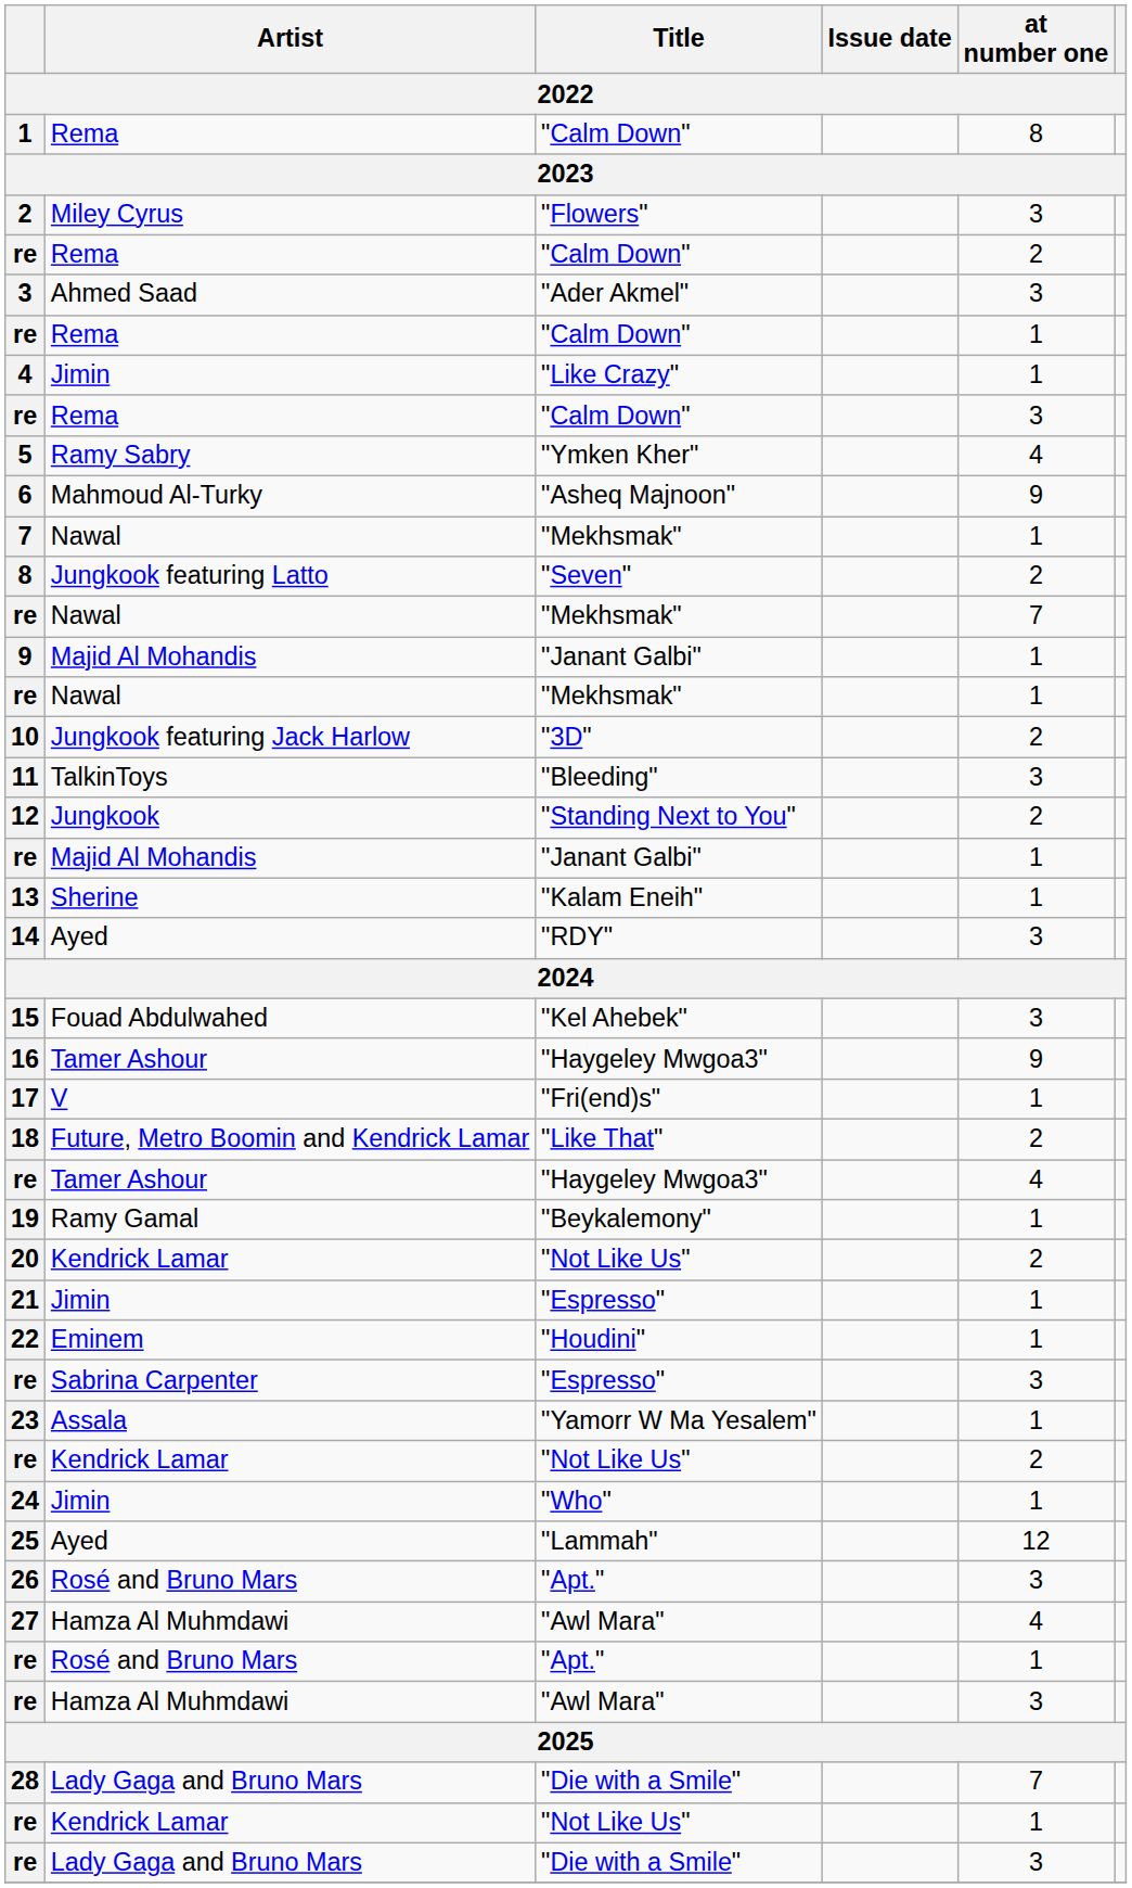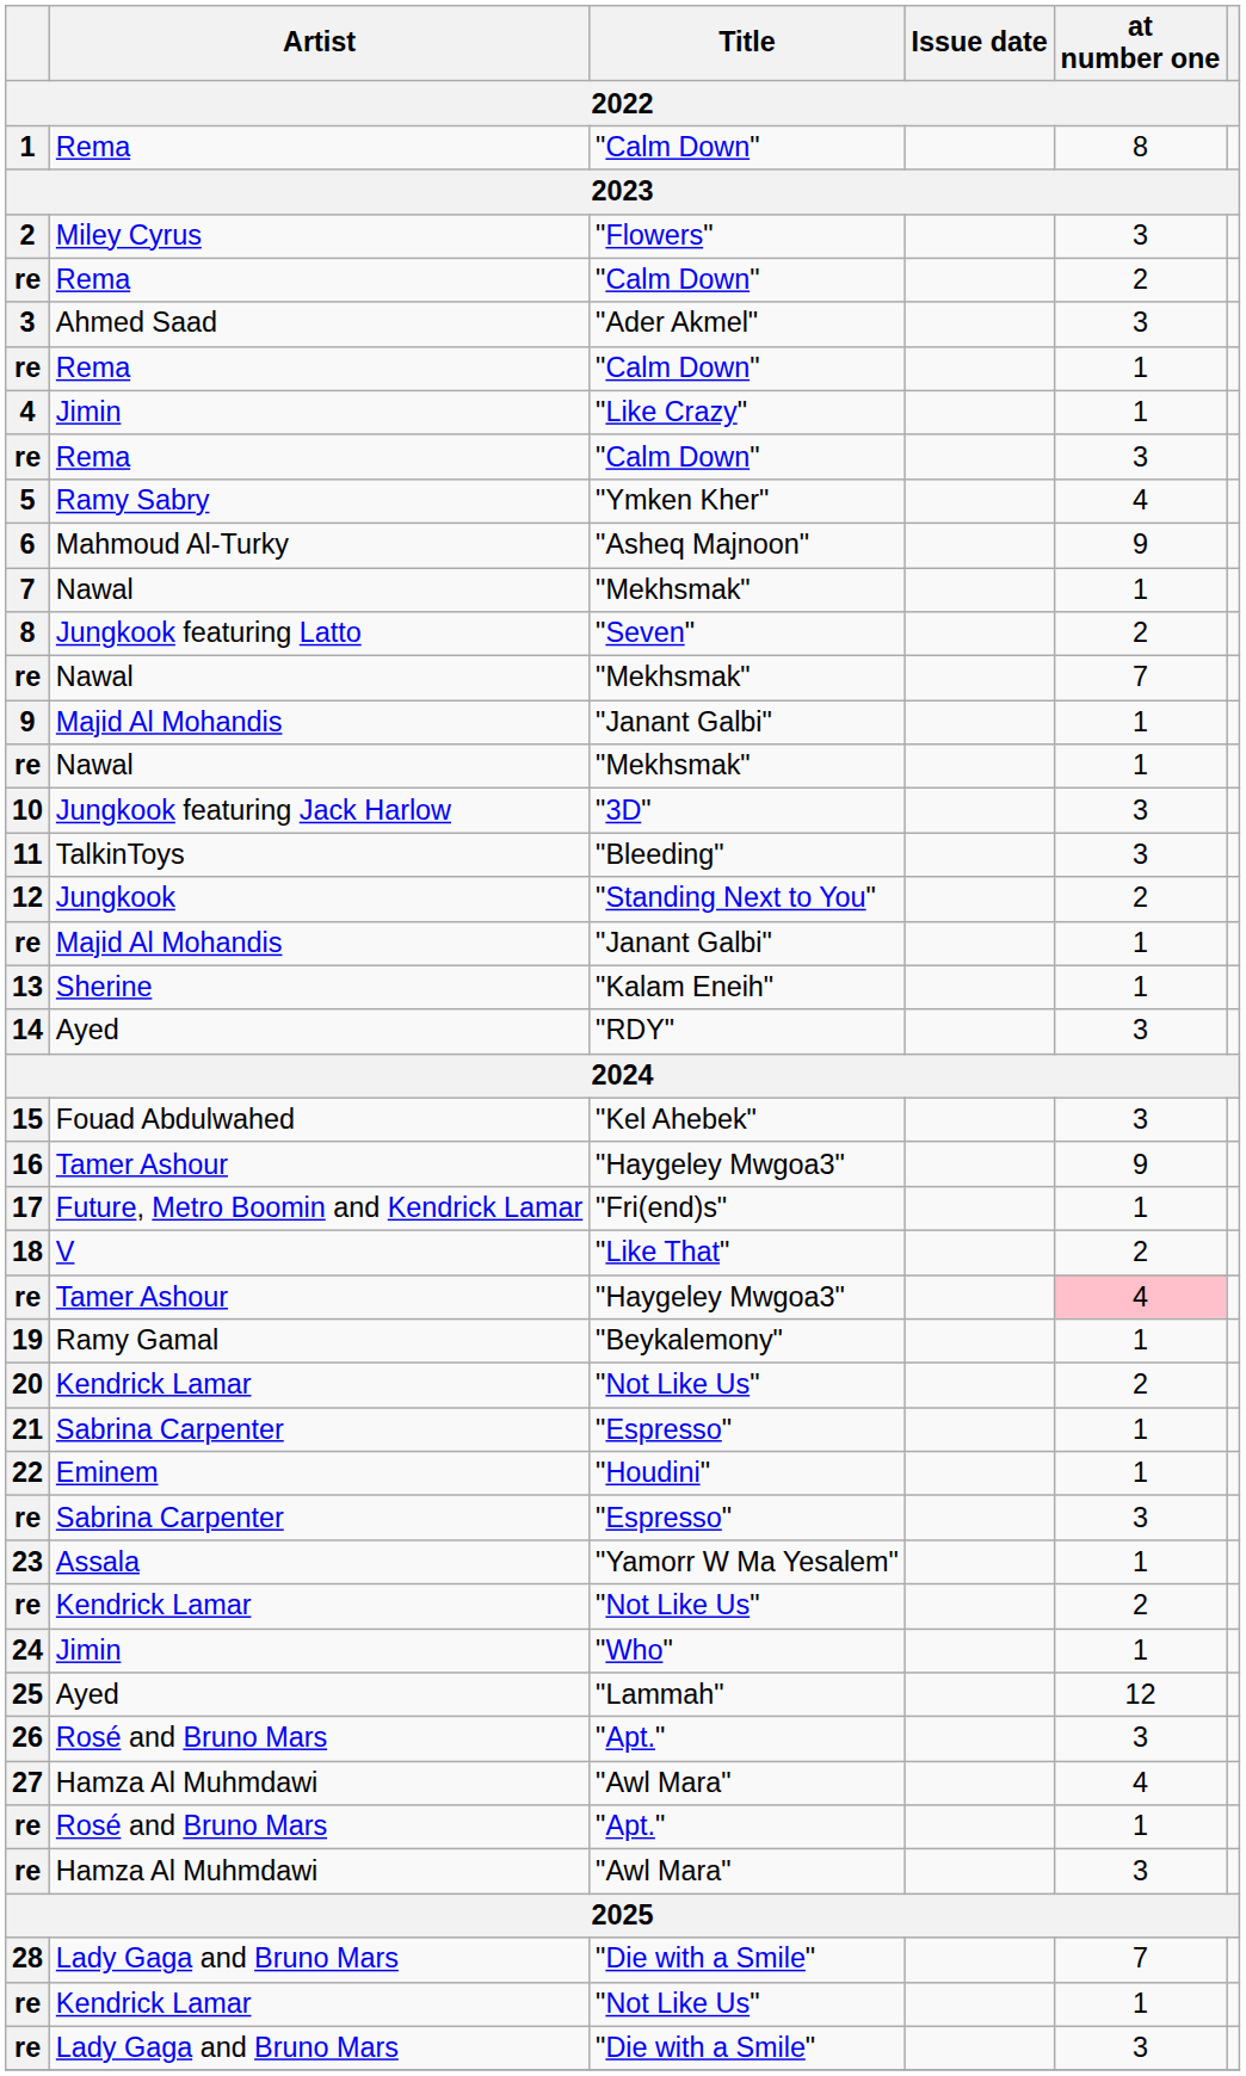10 | at number one: 2 -> 3
17 | Artist: V -> Future, Metro Boomin and Kendrick Lamar
18 | Artist: Future, Metro Boomin and Kendrick Lamar -> V
re / "Haygeley Mwgoa3" | at number one: no background -> pink background
21 | Artist: Jimin -> Sabrina Carpenter
